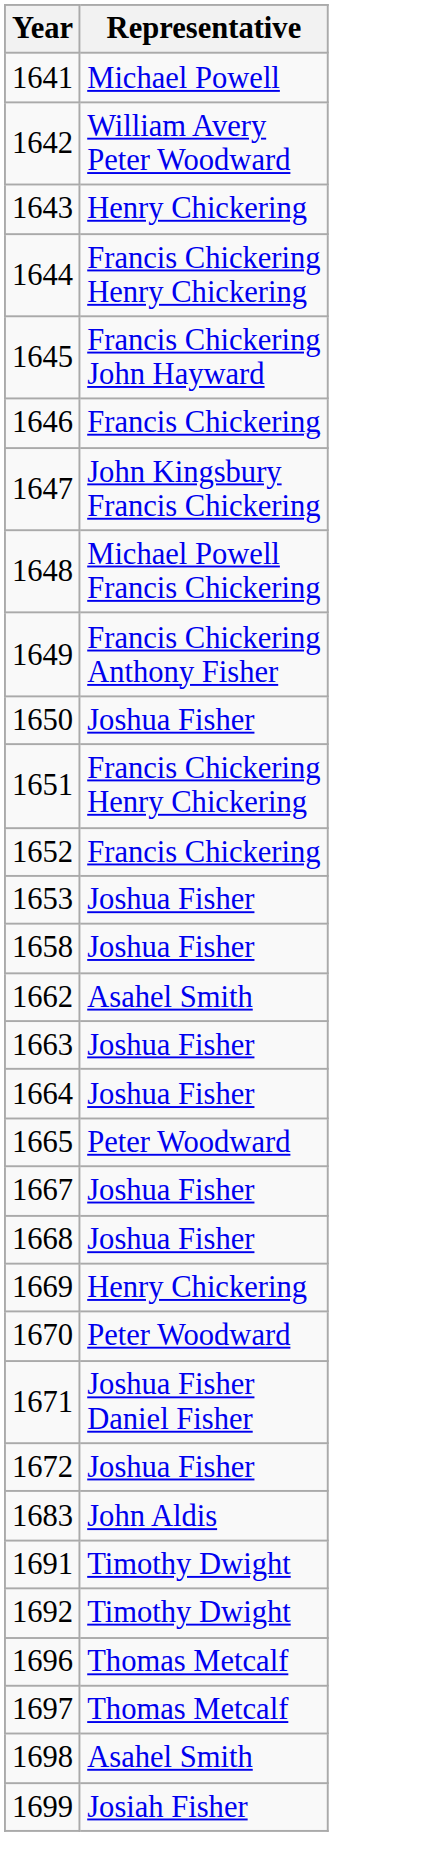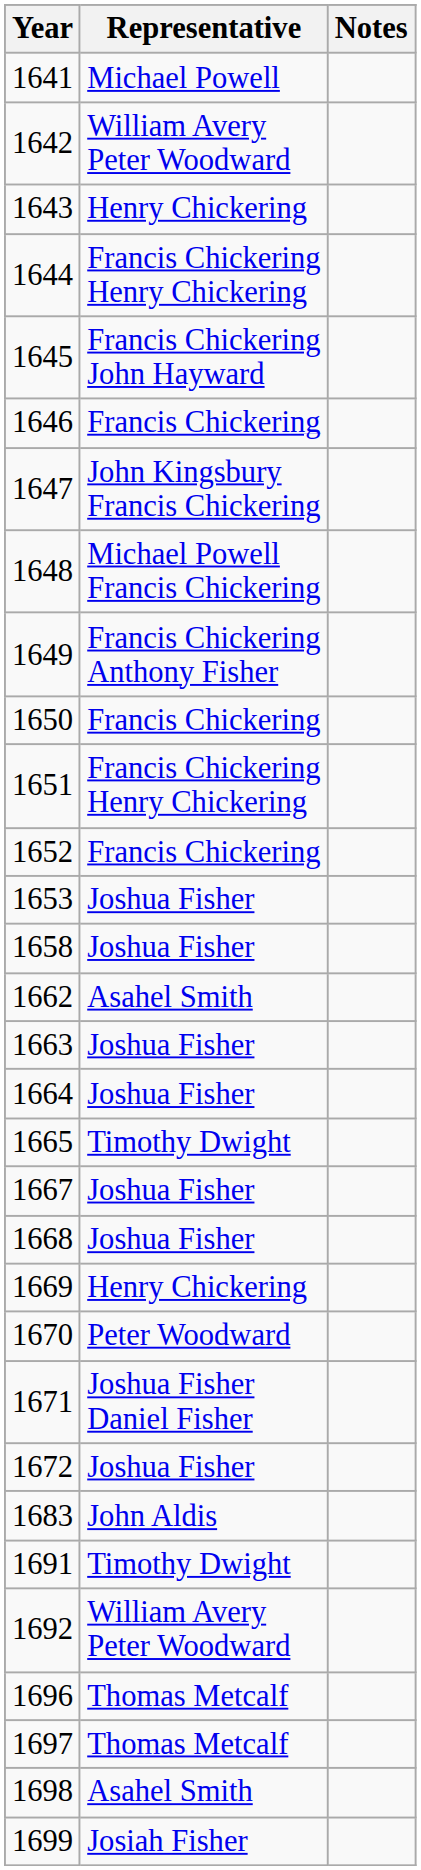+ column: Notes
1650 | Representative: Joshua Fisher -> Francis Chickering
1665 | Representative: Peter Woodward -> Timothy Dwight
1692 | Representative: Timothy Dwight -> William Avery Peter Woodward
